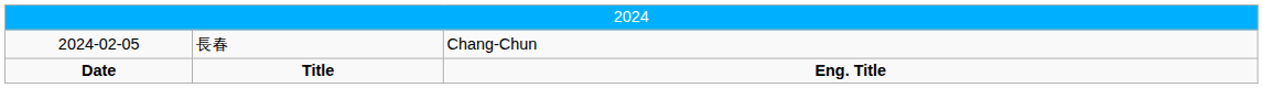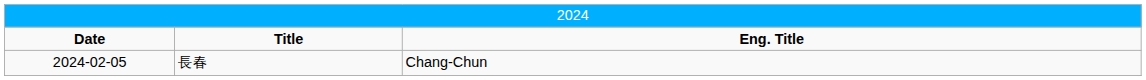rows swapped: Date <-> 2024-02-05
